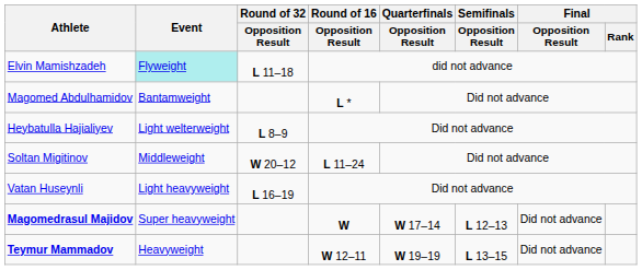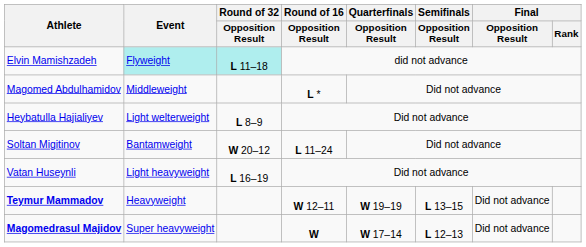Elvin Mamishzadeh | Round of 32 / Opposition Result: no background -> paleturquoise background
Magomed Abdulhamidov | Event: Bantamweight -> Middleweight
Soltan Migitinov | Event: Middleweight -> Bantamweight
rows swapped: Teymur Mammadov <-> Magomedrasul Majidov
